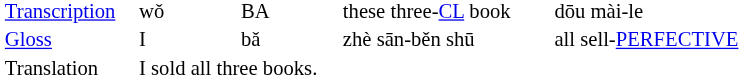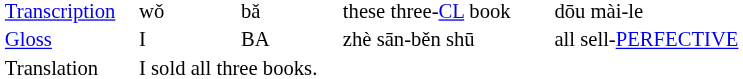Transcription | column 3: BA -> bǎ
Gloss | column 3: bǎ -> BA
